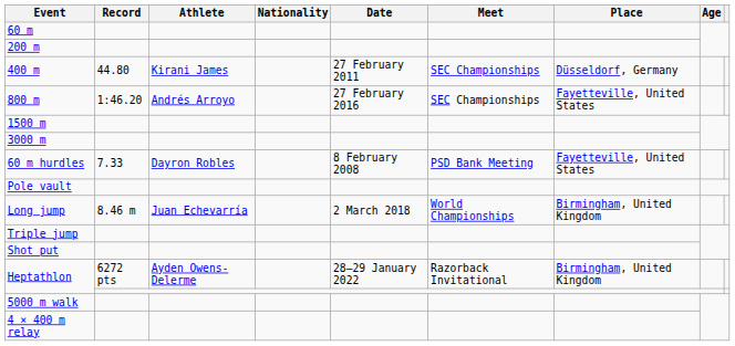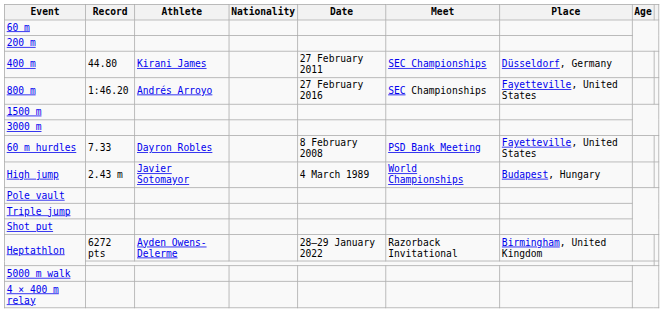+ row: High jump | 2.43 m | Javier Sotomayor | 4 March 1989 | World Championships | Budapest, Hungary
- row: Long jump | 8.46 m | Juan Echevarría | 2 March 2018 | World Championships | Birmingham, United Kingdom
